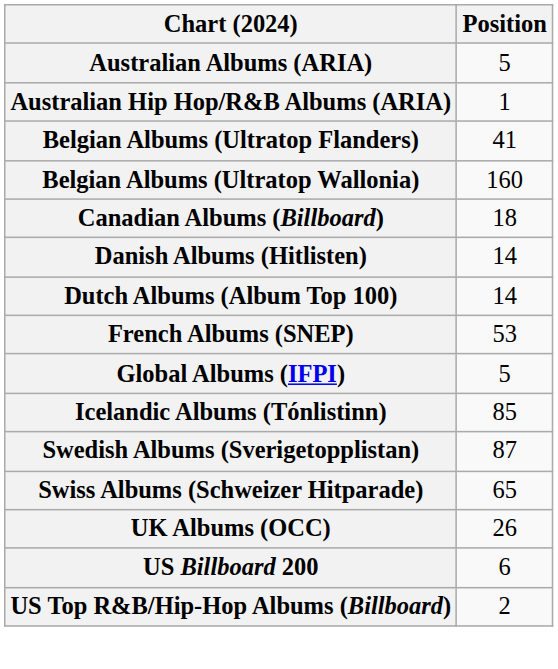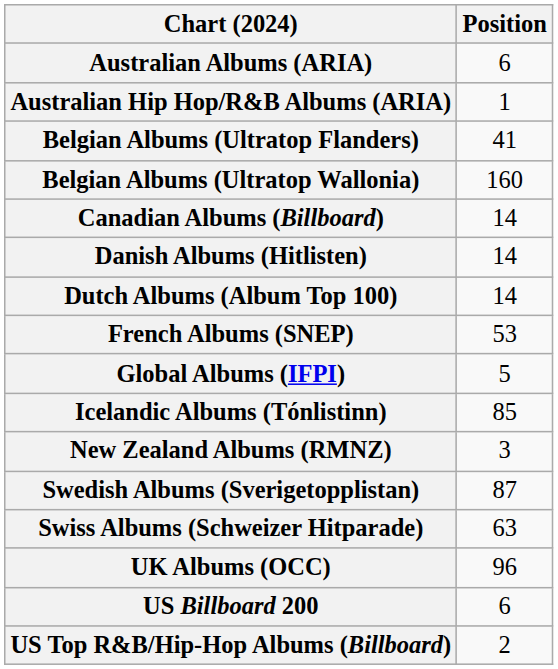Australian Albums (ARIA) | Position: 5 -> 6
Canadian Albums (Billboard) | Position: 18 -> 14
+ row: New Zealand Albums (RMNZ) | 3
Swiss Albums (Schweizer Hitparade) | Position: 65 -> 63
UK Albums (OCC) | Position: 26 -> 96
